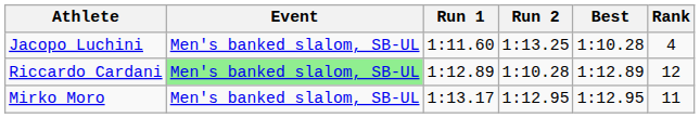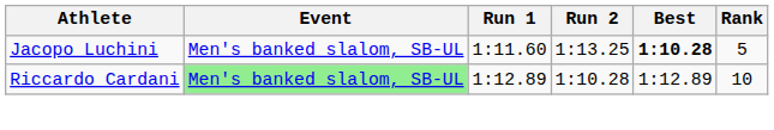Jacopo Luchini | Best: normal -> bold
Jacopo Luchini | Rank: 4 -> 5
Riccardo Cardani | Rank: 12 -> 10
- row: Mirko Moro | Men's banked slalom, SB-UL | 1:13.17 | 1:12.95 | 1:12.95 | 11
